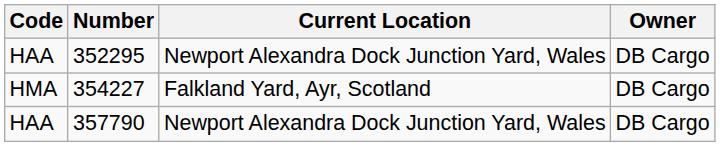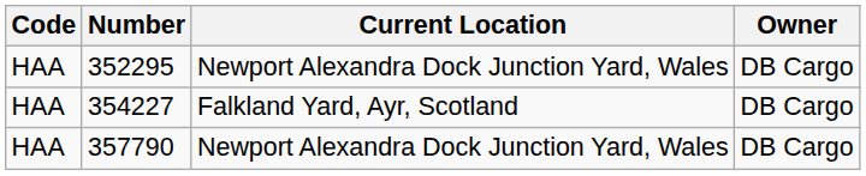354227 | Code: HMA -> HAA
